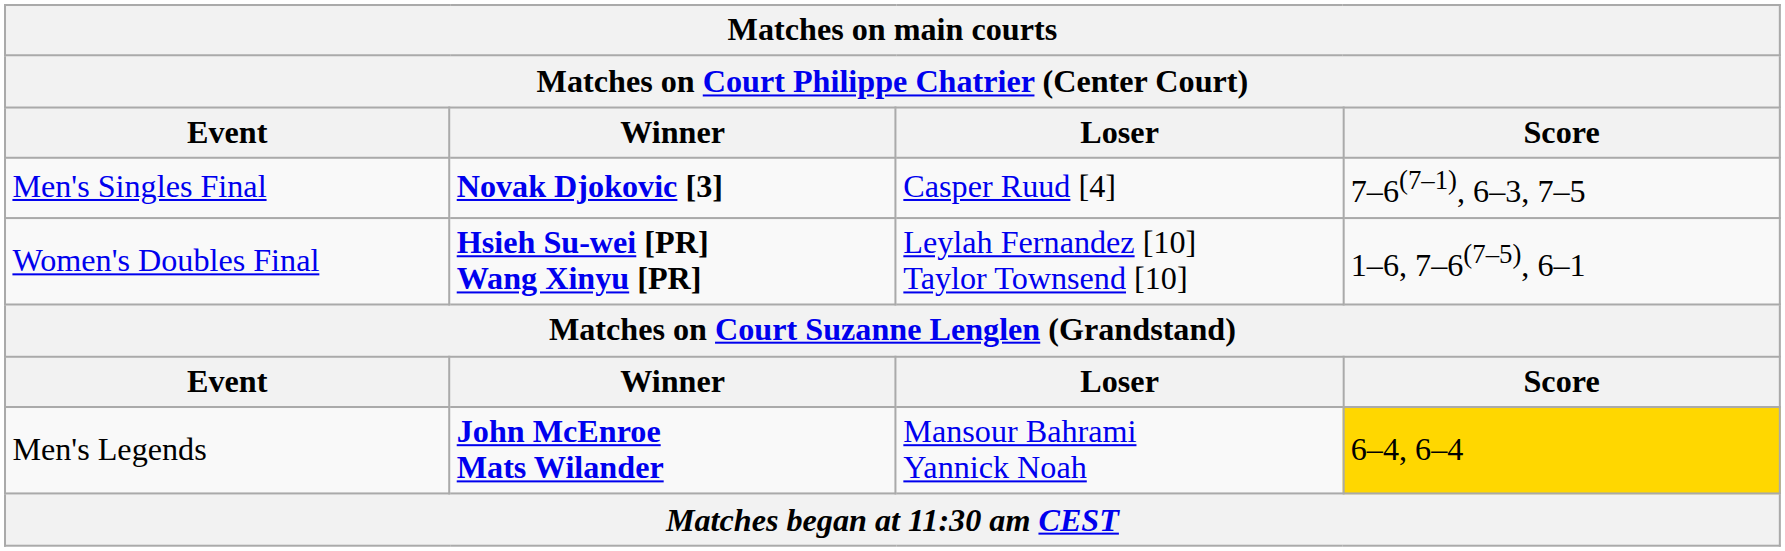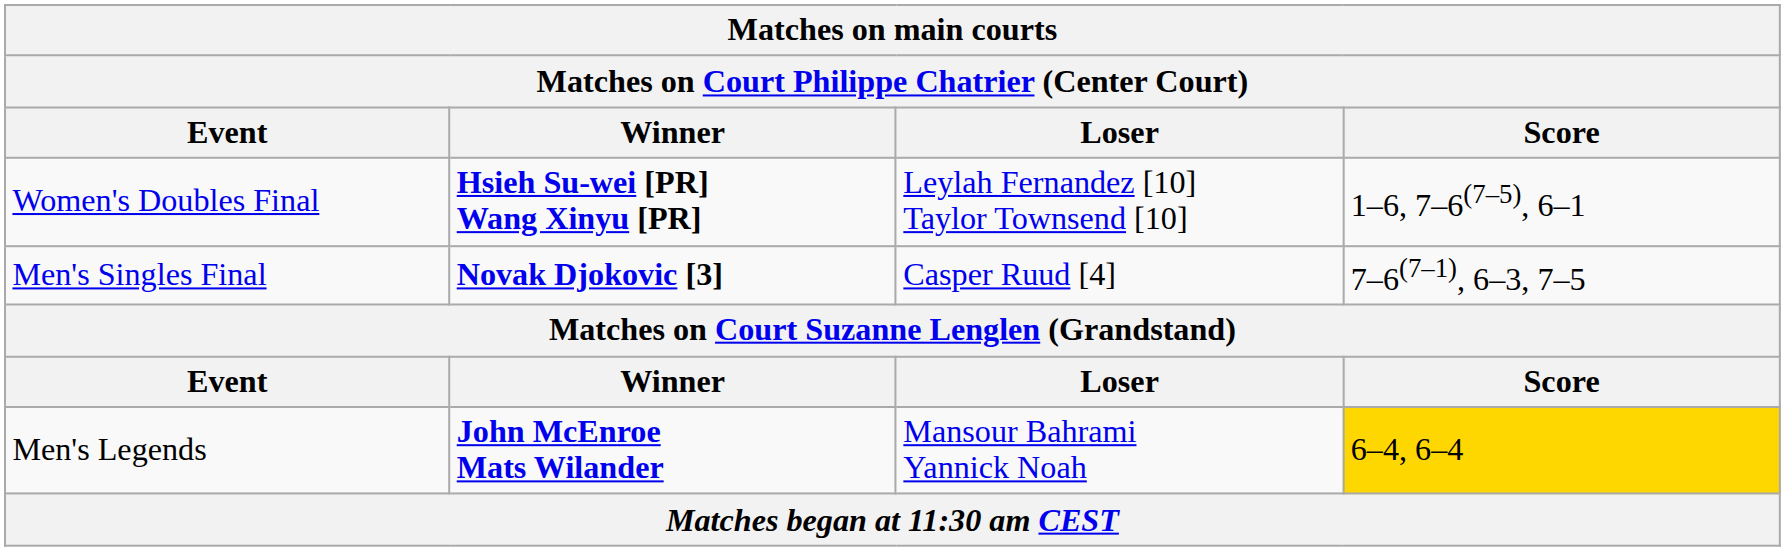rows swapped: Women's Doubles Final <-> Men's Singles Final
